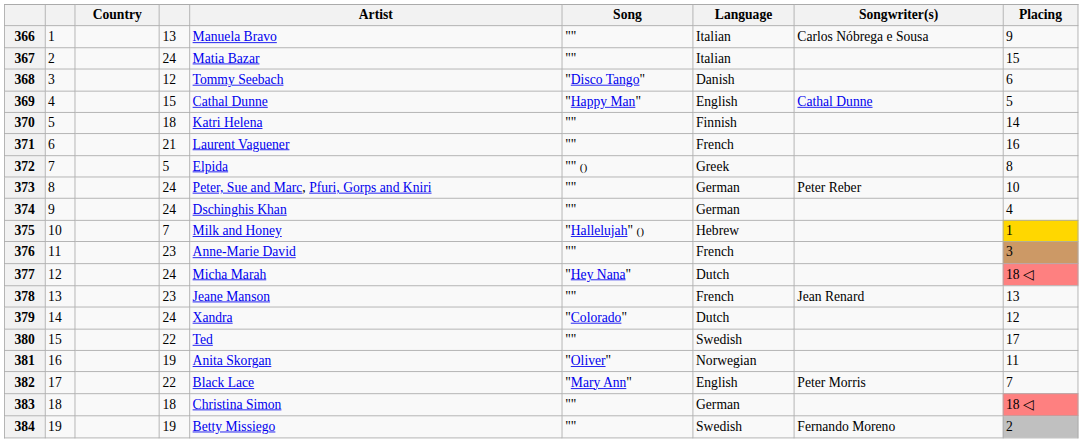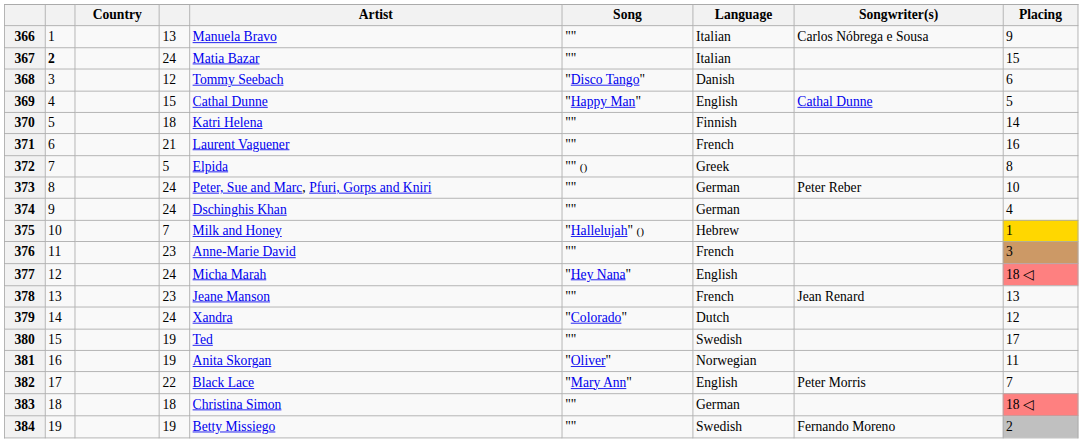367 | column 2: normal -> bold
377 | Language: Dutch -> English
380 | column 4: 22 -> 19
